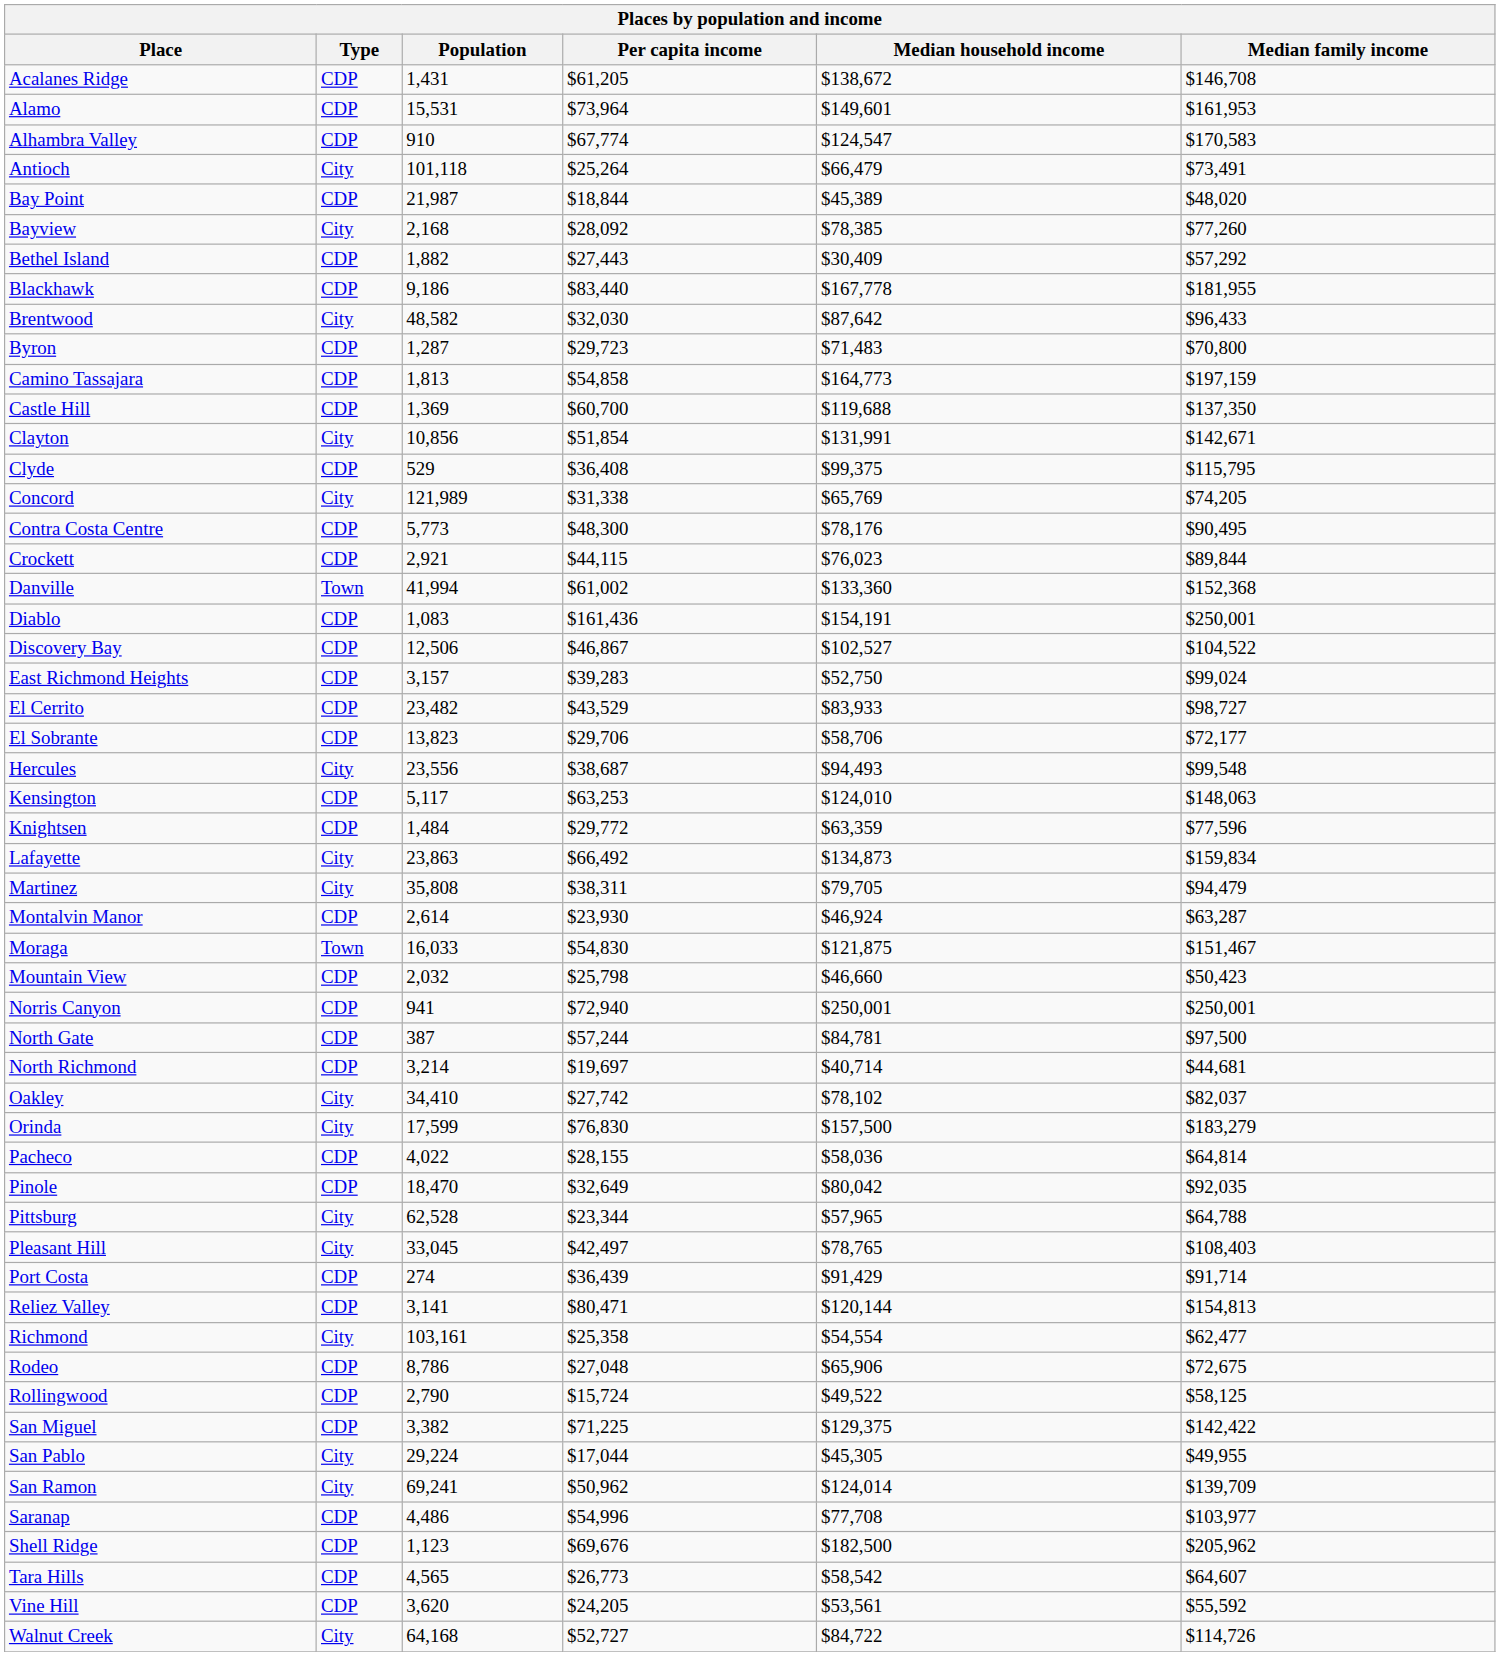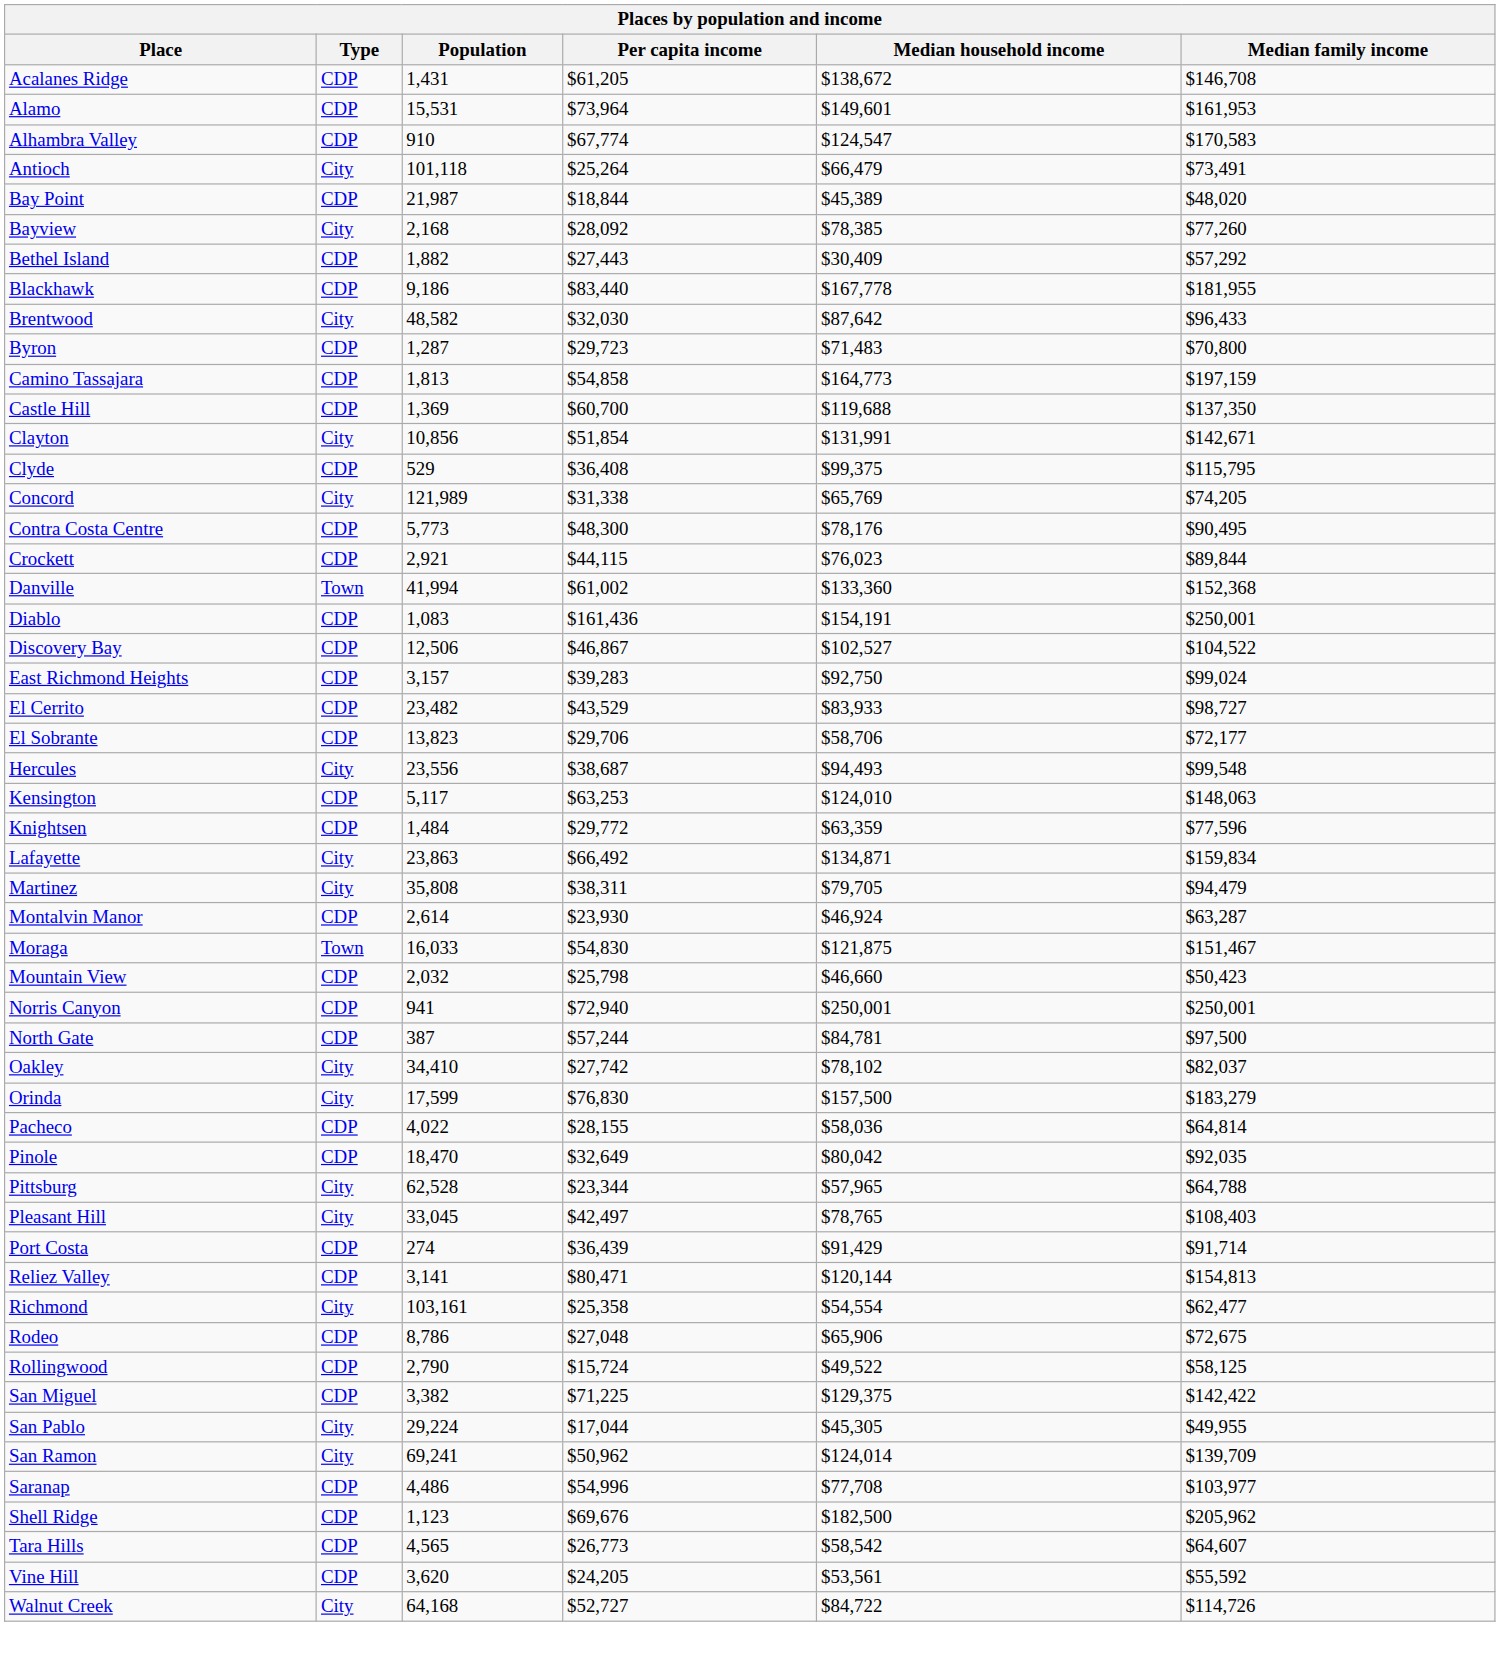East Richmond Heights | Median household income: $52,750 -> $92,750
Lafayette | Median household income: $134,873 -> $134,871
- row: North Richmond | CDP | 3,214 | $19,697 | $40,714 | $44,681
